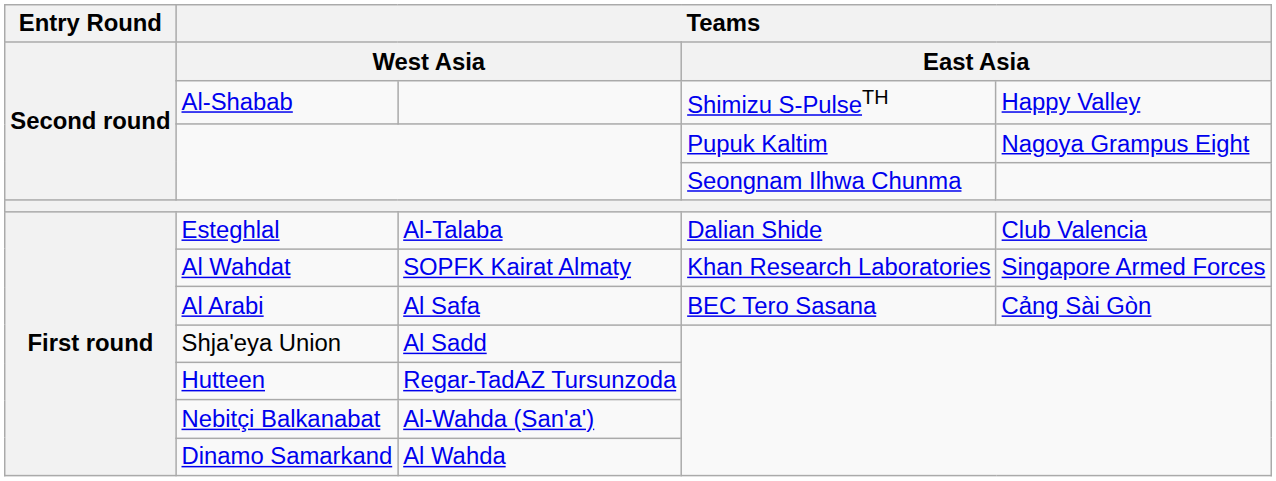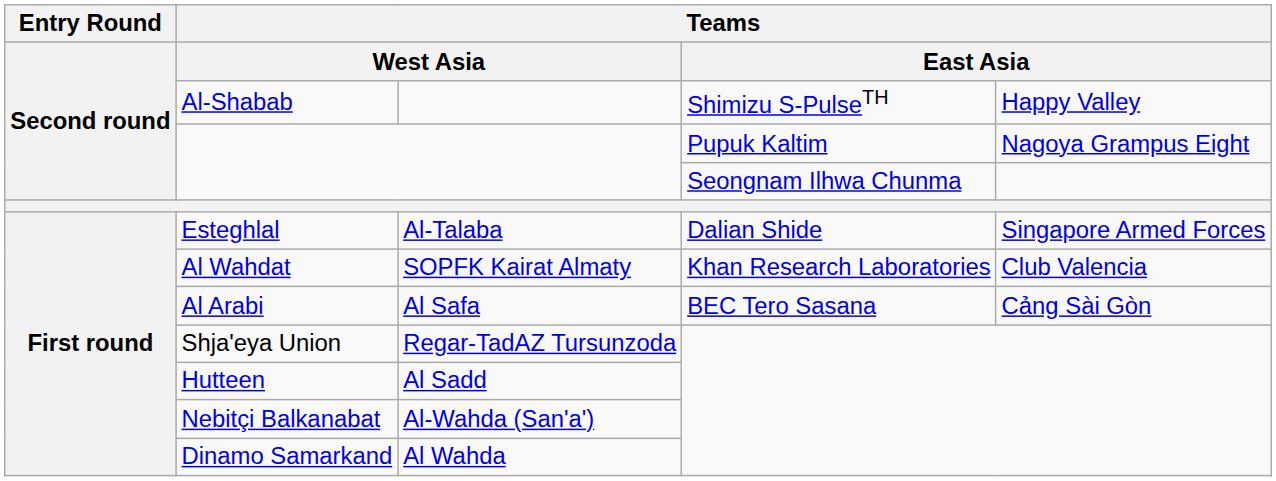Esteghlal | column 5: Club Valencia -> Singapore Armed Forces
Al Wahdat | column 5: Singapore Armed Forces -> Club Valencia
Shja'eya Union | column 3: Al Sadd -> Regar-TadAZ Tursunzoda
Hutteen | column 3: Regar-TadAZ Tursunzoda -> Al Sadd
